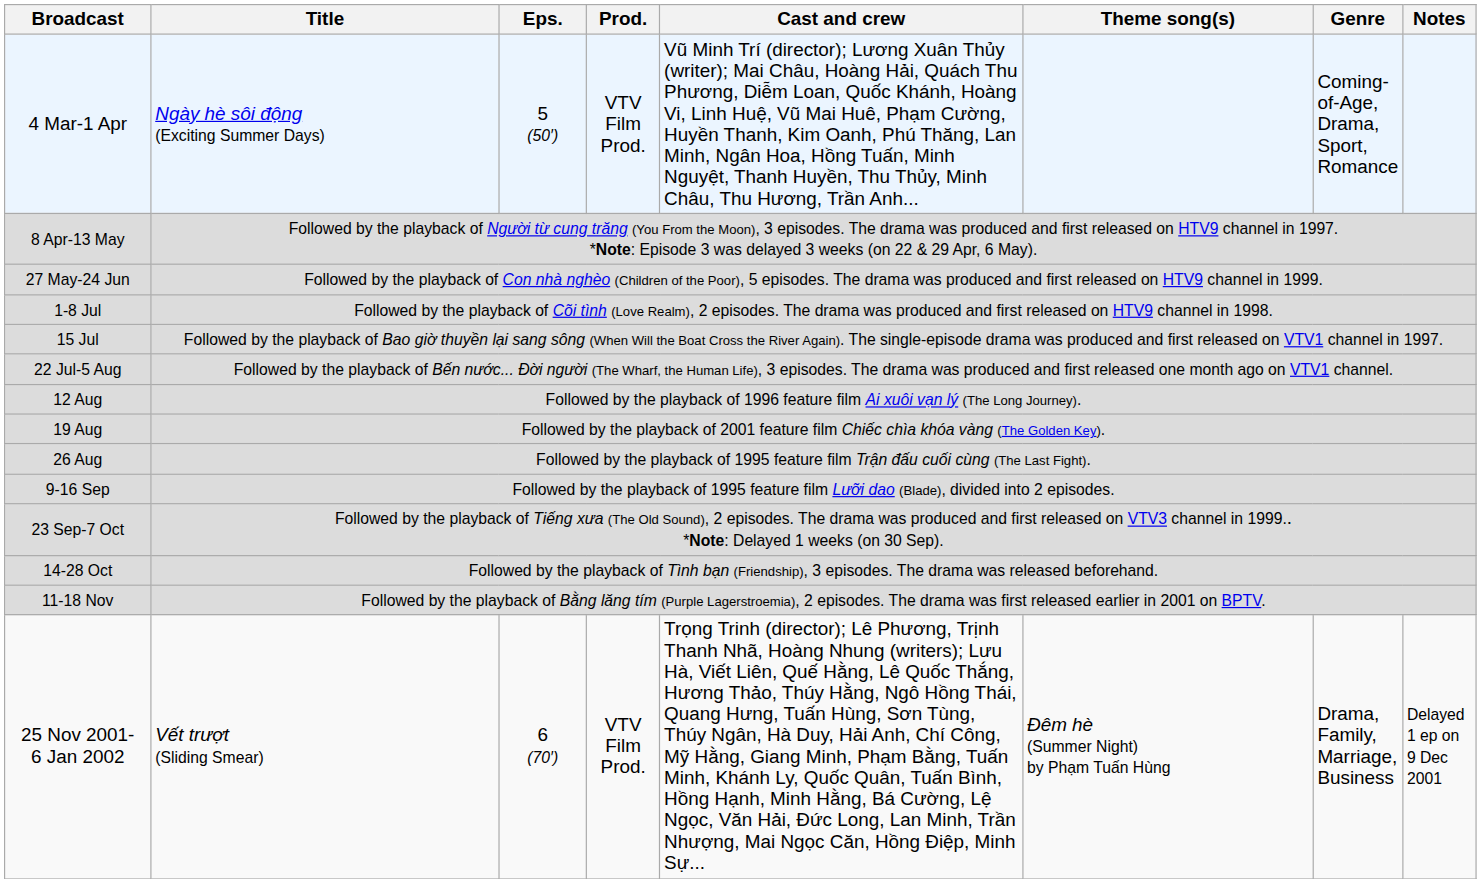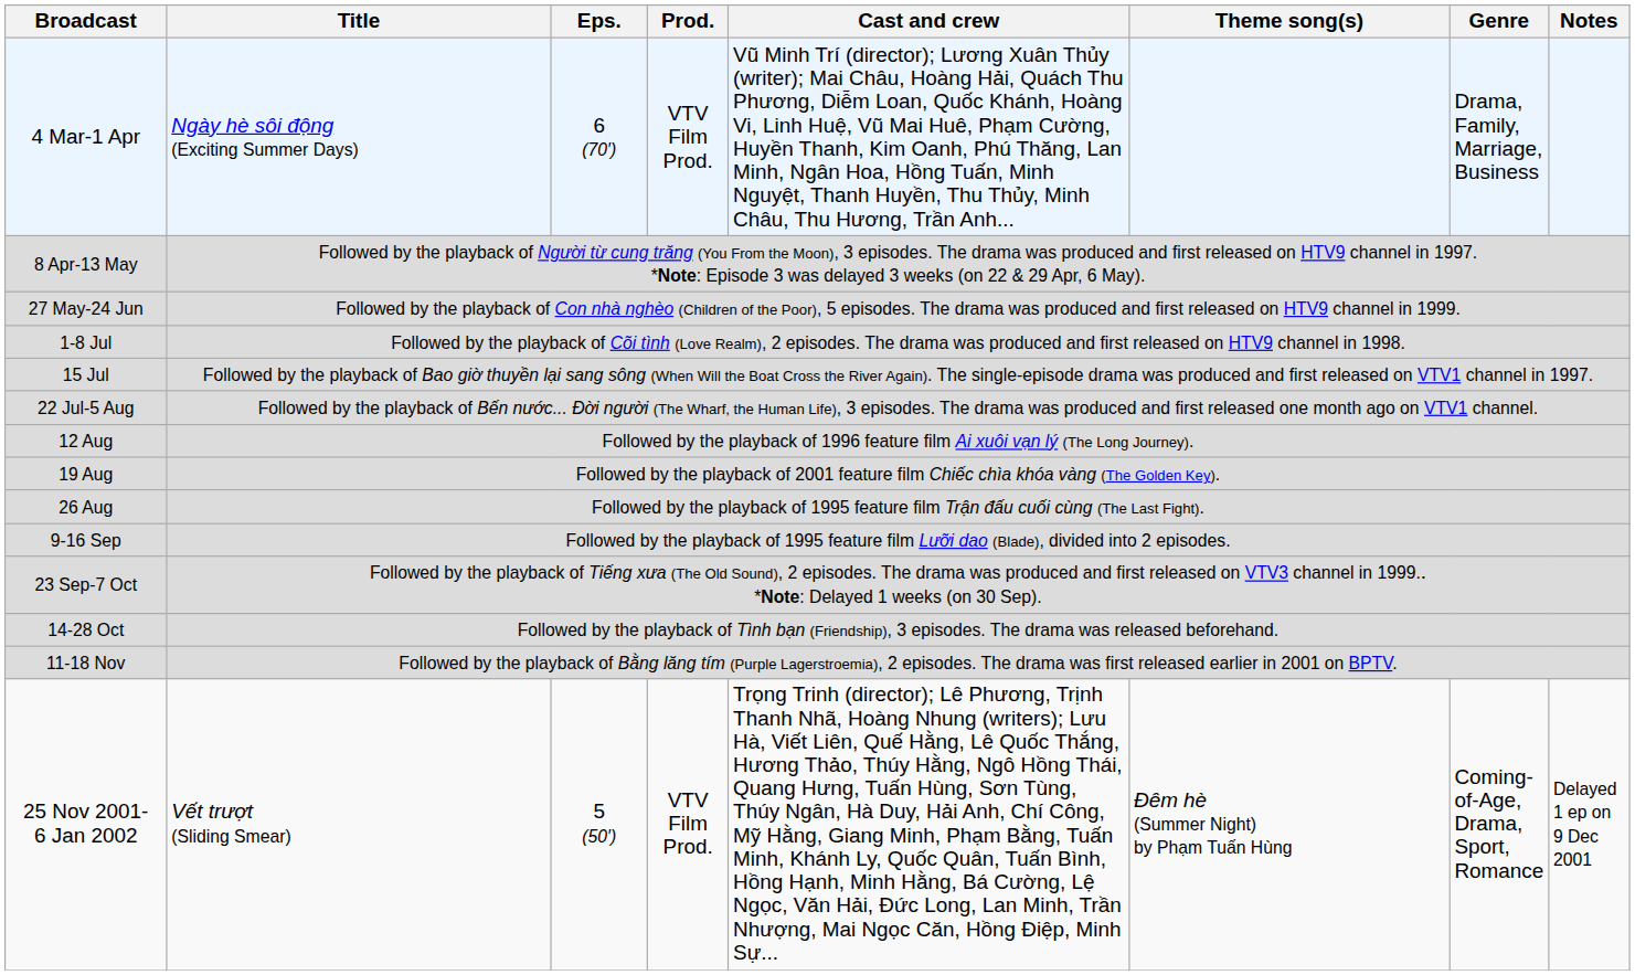4 Mar-1 Apr | Eps.: 5 (50′) -> 6 (70′)
4 Mar-1 Apr | Genre: Coming-of-Age, Drama, Sport, Romance -> Drama, Family, Marriage, Business
25 Nov 2001- 6 Jan 2002 | Eps.: 6 (70′) -> 5 (50′)
25 Nov 2001- 6 Jan 2002 | Genre: Drama, Family, Marriage, Business -> Coming-of-Age, Drama, Sport, Romance
